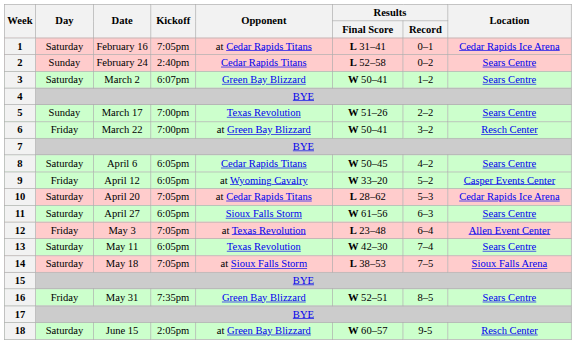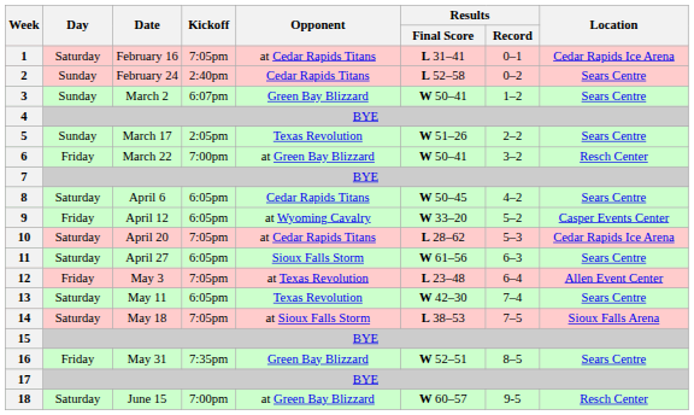3 | Day: Saturday -> Sunday
5 | Kickoff: 7:00pm -> 2:05pm
18 | Kickoff: 2:05pm -> 7:00pm
